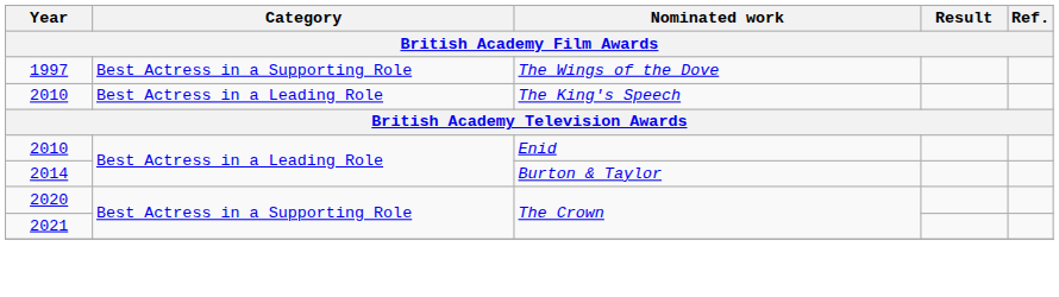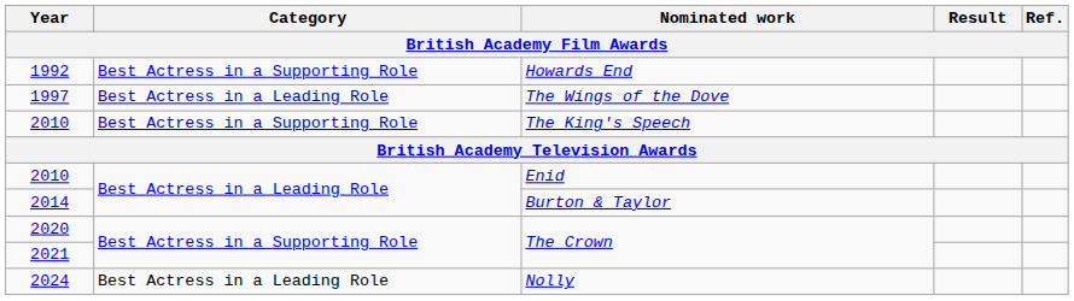+ row: 1992 | Best Actress in a Supporting Role | Howards End
1997 | Category: Best Actress in a Supporting Role -> Best Actress in a Leading Role
2010 / The King's Speech | Category: Best Actress in a Leading Role -> Best Actress in a Supporting Role
+ row: 2024 | Best Actress in a Leading Role | Nolly
